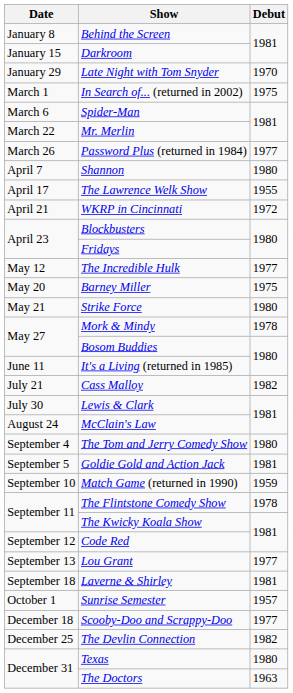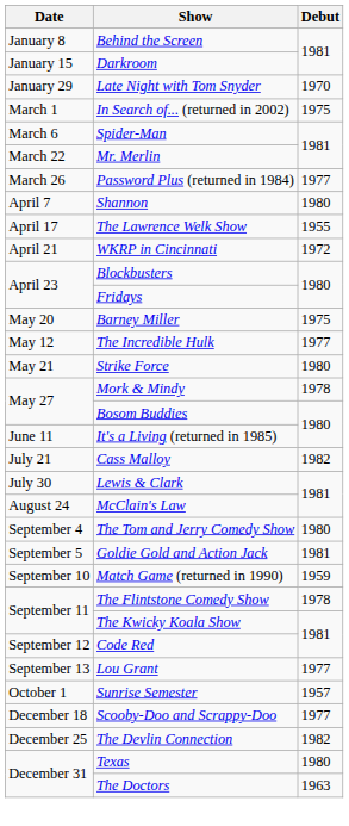rows swapped: The Incredible Hulk <-> Barney Miller
- row: September 18 | Laverne & Shirley | 1981
